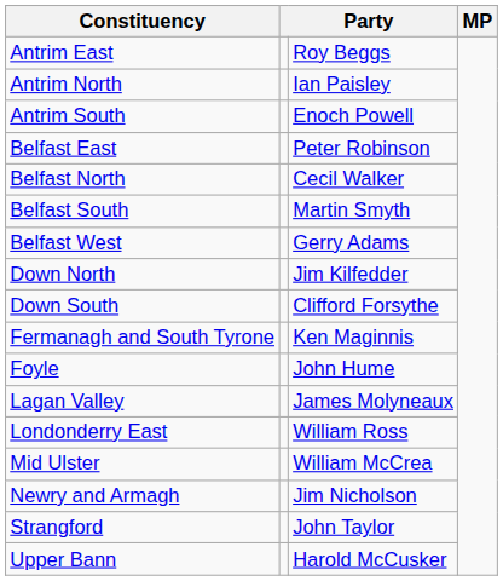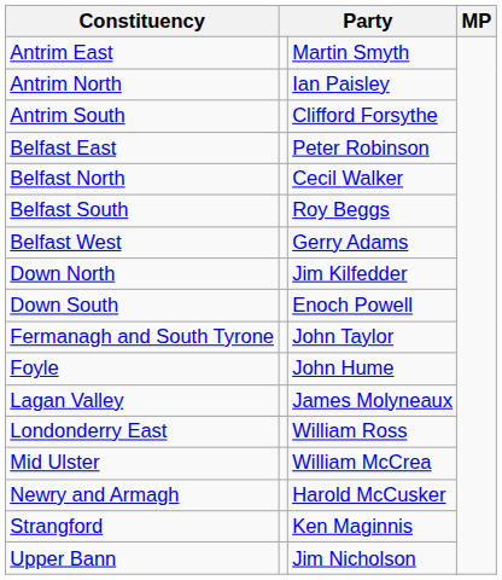Antrim East | column 3: Roy Beggs -> Martin Smyth
Antrim South | column 3: Enoch Powell -> Clifford Forsythe
Belfast South | column 3: Martin Smyth -> Roy Beggs
Down South | column 3: Clifford Forsythe -> Enoch Powell
Fermanagh and South Tyrone | column 3: Ken Maginnis -> John Taylor
Newry and Armagh | column 3: Jim Nicholson -> Harold McCusker
Strangford | column 3: John Taylor -> Ken Maginnis
Upper Bann | column 3: Harold McCusker -> Jim Nicholson
